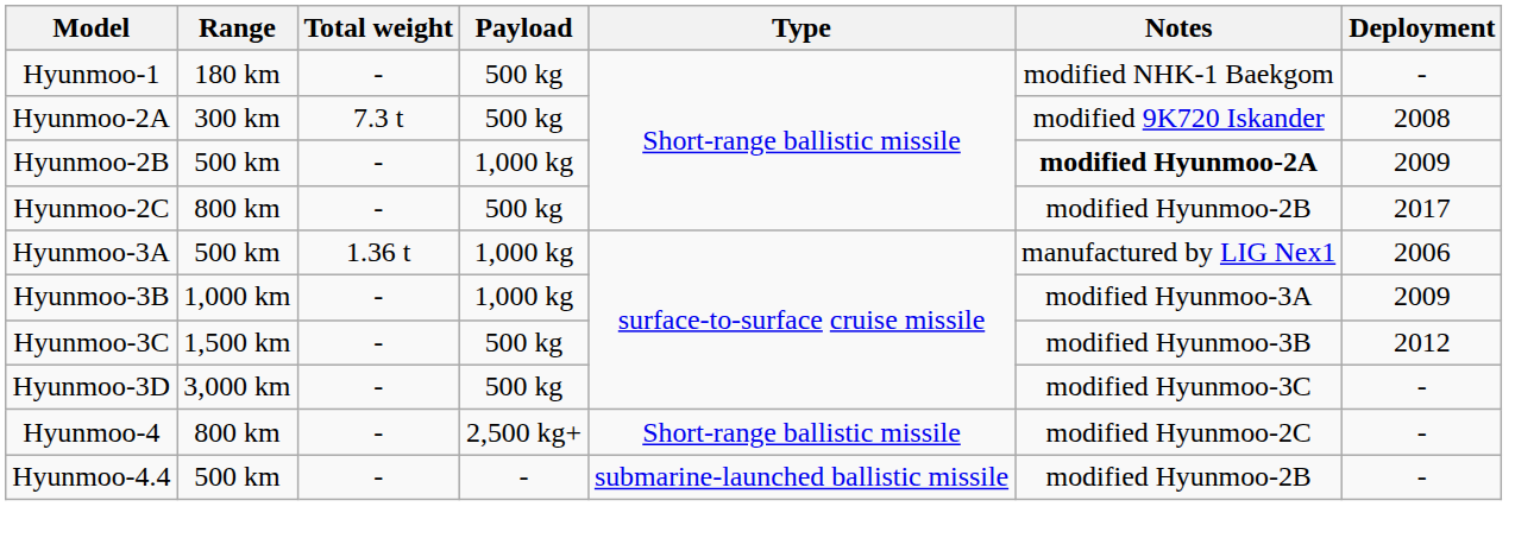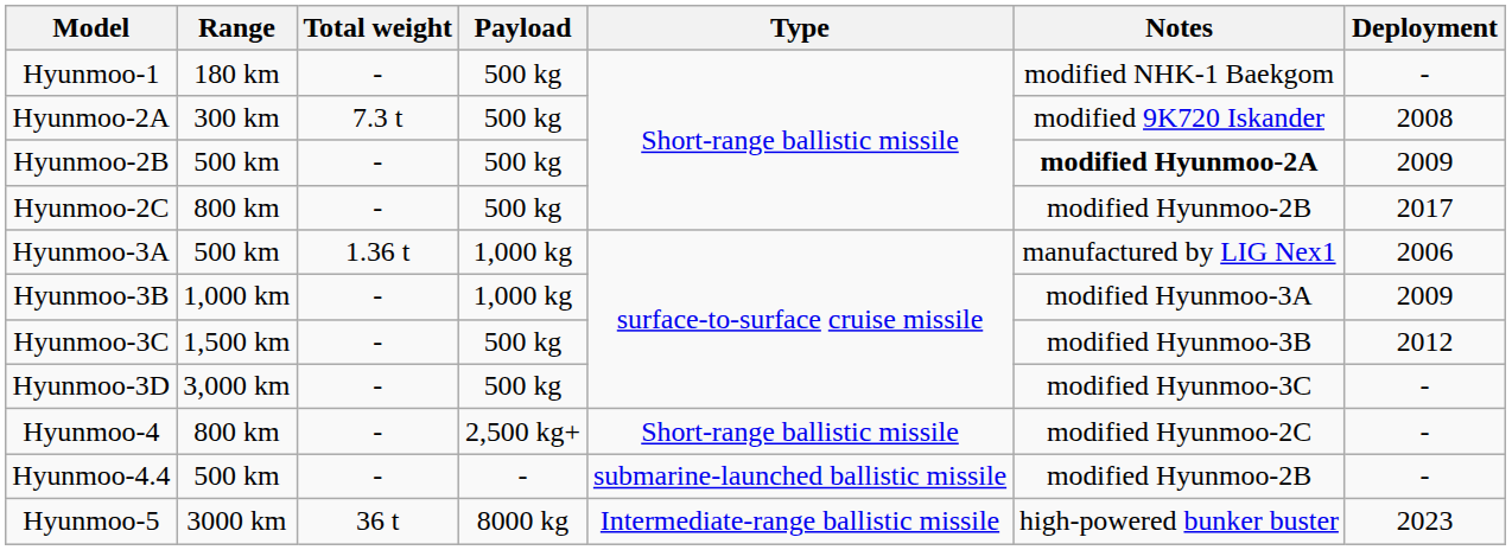Hyunmoo-2B | Payload: 1,000 kg -> 500 kg
+ row: Hyunmoo-5 | 3000 km | 36 t | 8000 kg | Intermediate-range ballistic missile | high-powered bunker buster | 2023
